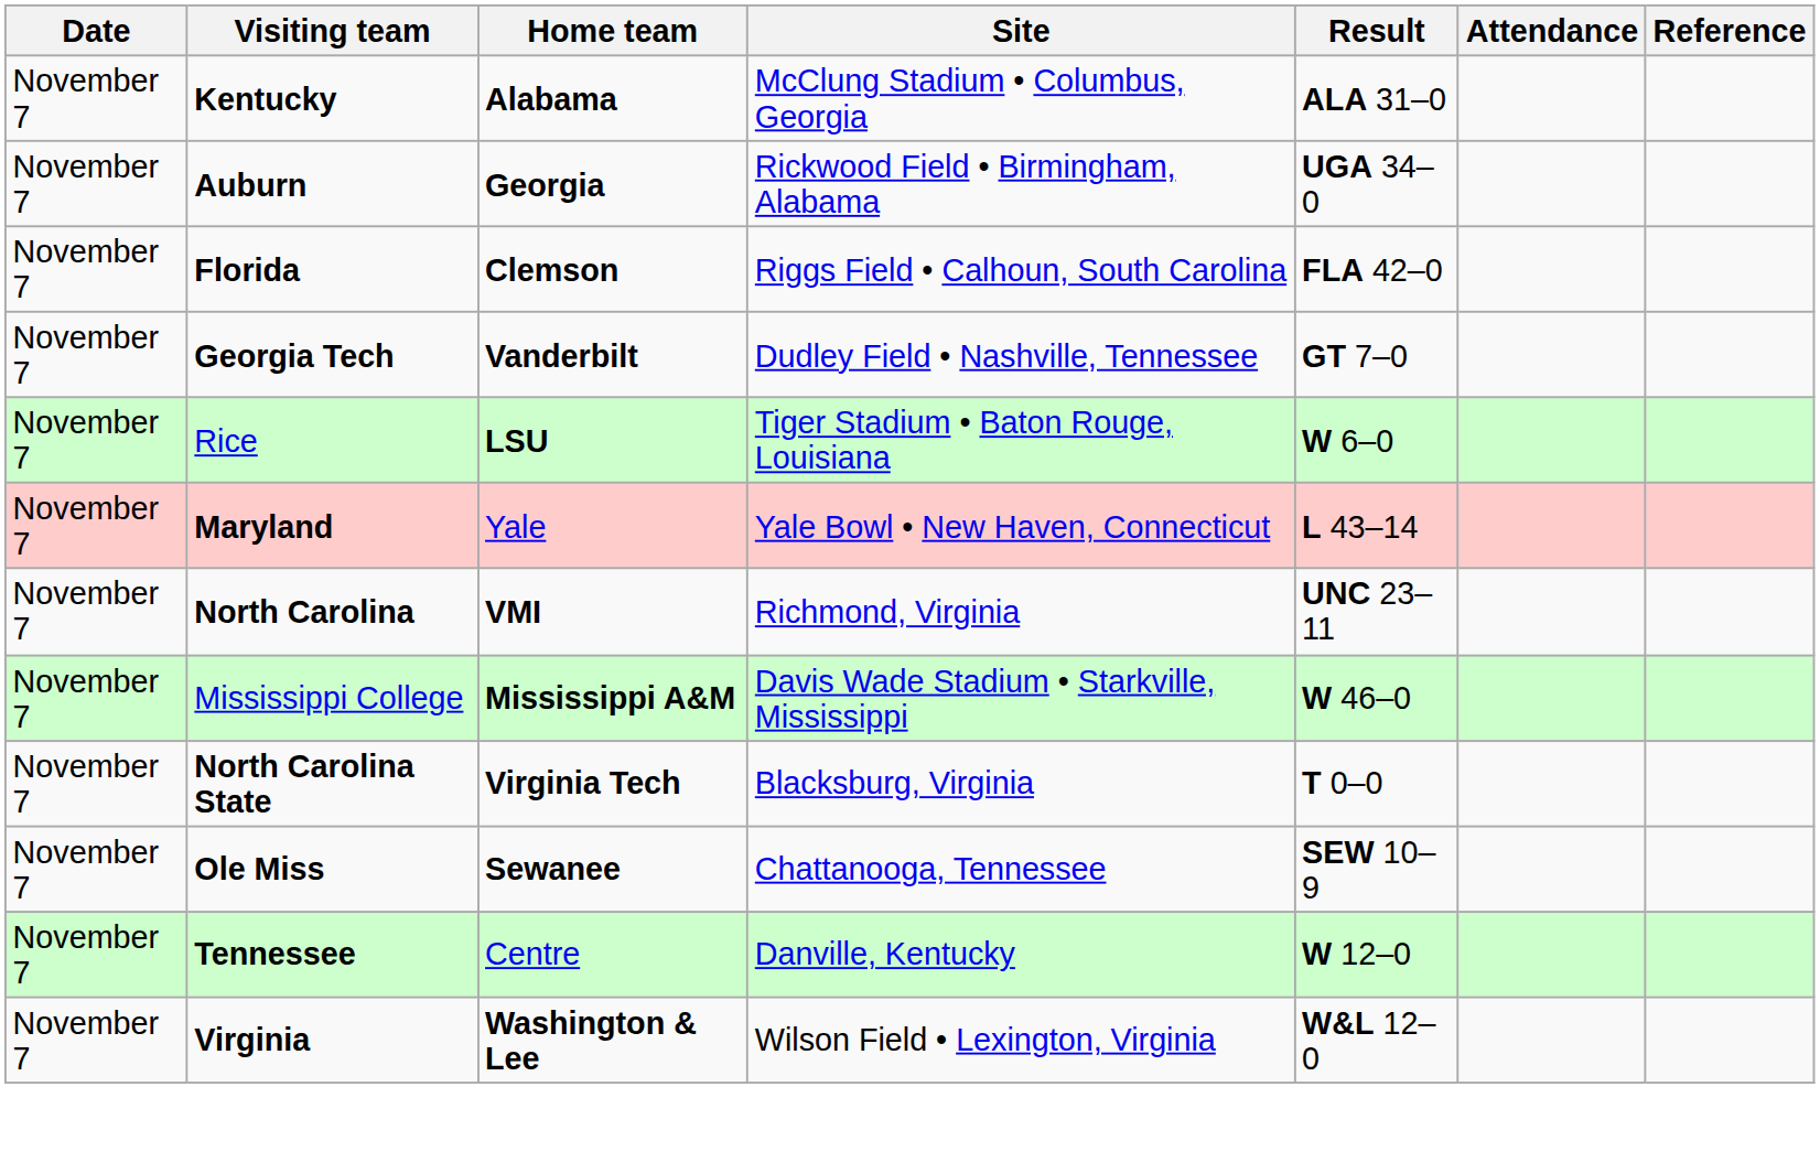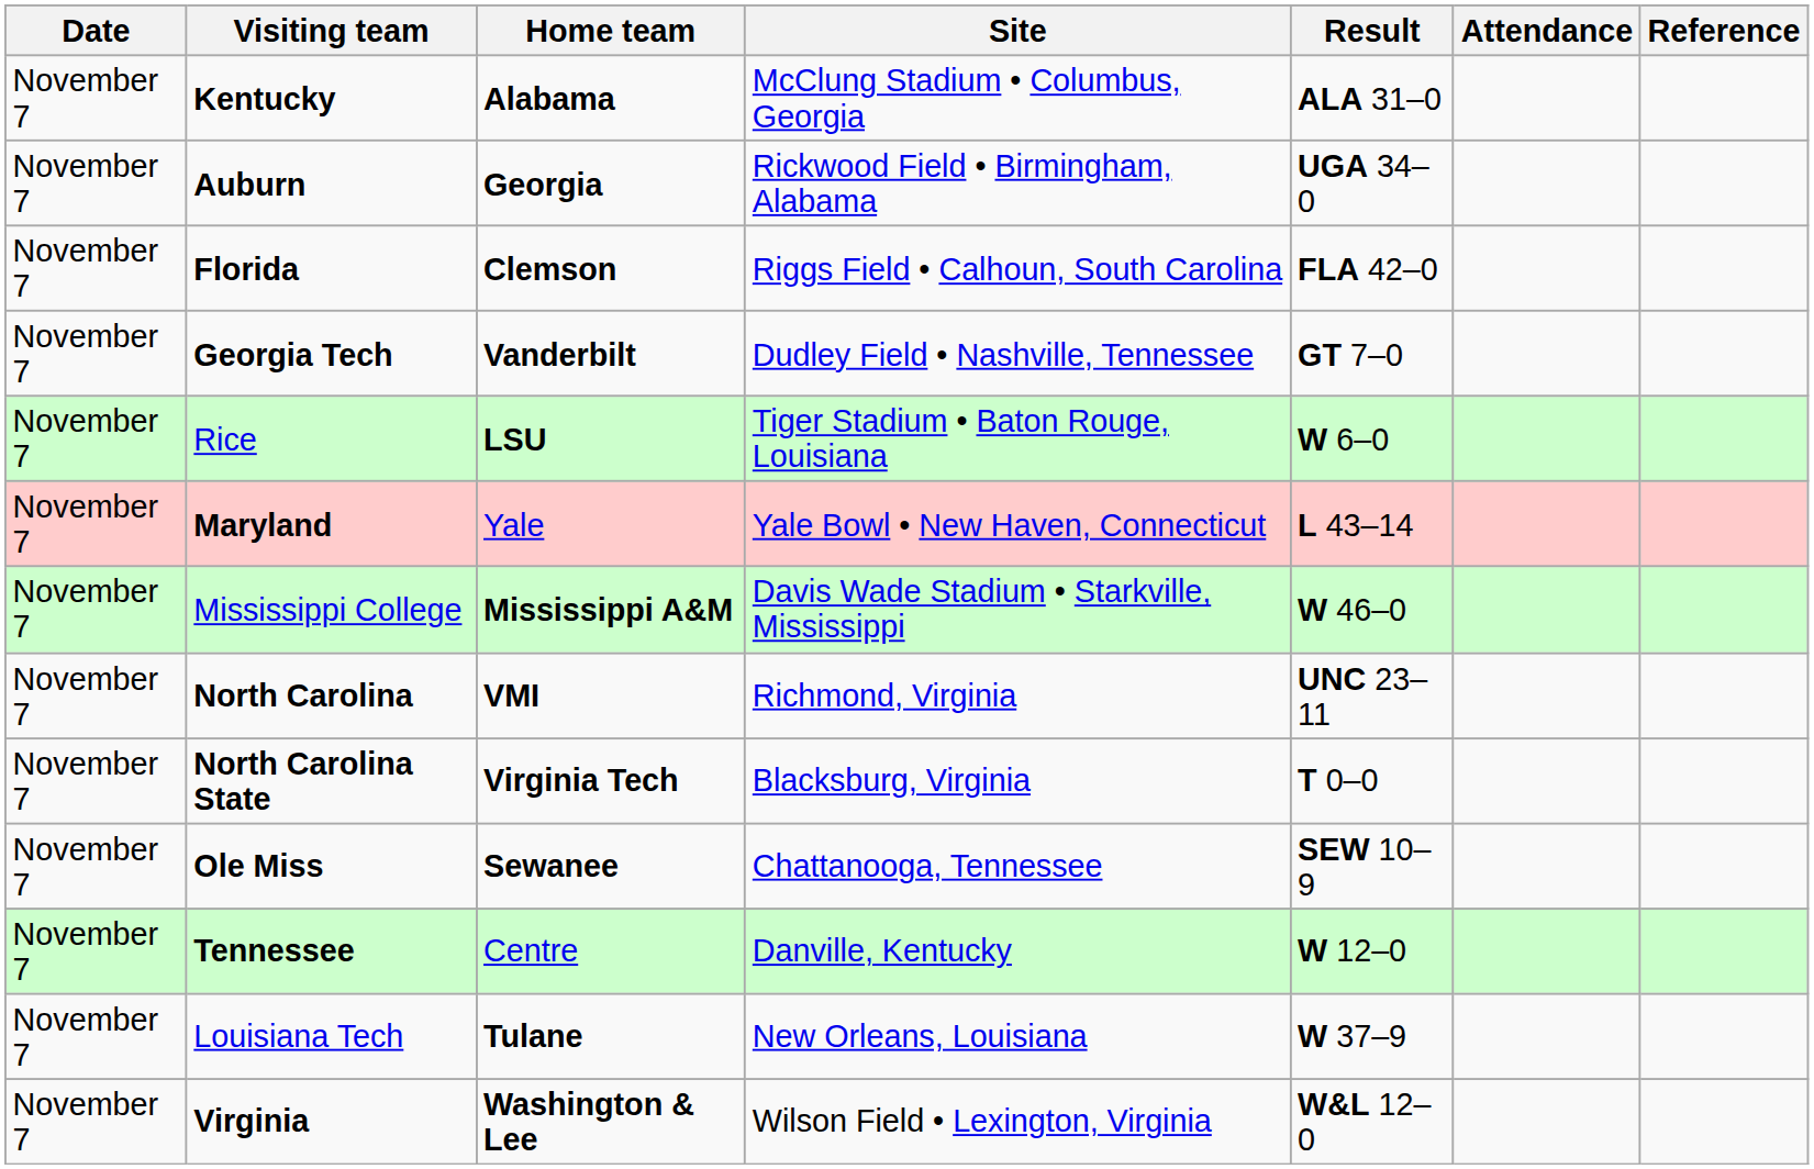rows swapped: Mississippi College <-> North Carolina
+ row: November 7 | Louisiana Tech | Tulane | New Orleans, Louisiana | W 37–9
